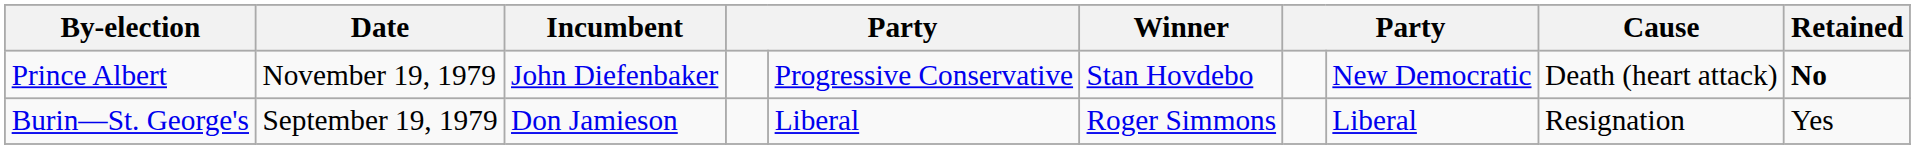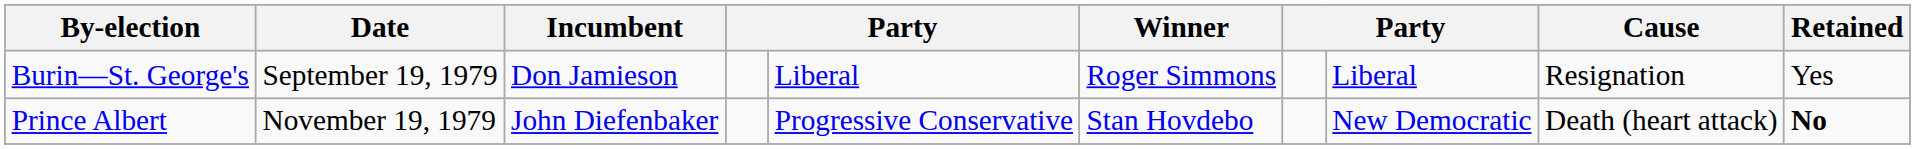rows swapped: Prince Albert <-> Burin—St. George's
